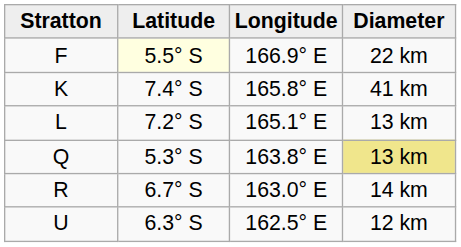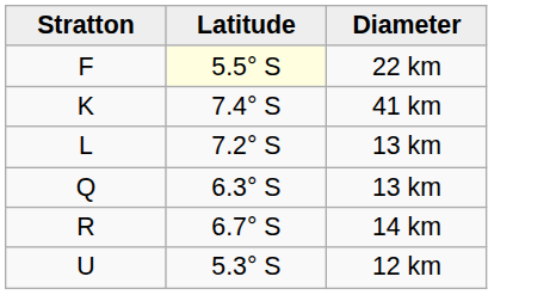- column: Longitude | 166.9° E | 165.8° E | 165.1° E | 163.8° E | 163.0° E | 162.5° E
Q | Latitude: 5.3° S -> 6.3° S
Q | Diameter: khaki background -> no background
U | Latitude: 6.3° S -> 5.3° S
